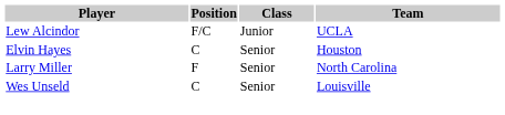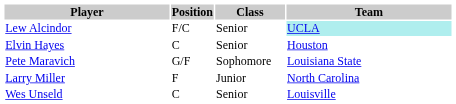Lew Alcindor | Class: Junior -> Senior
Lew Alcindor | Team: no background -> paleturquoise background
+ row: Pete Maravich | G/F | Sophomore | Louisiana State
Larry Miller | Class: Senior -> Junior
